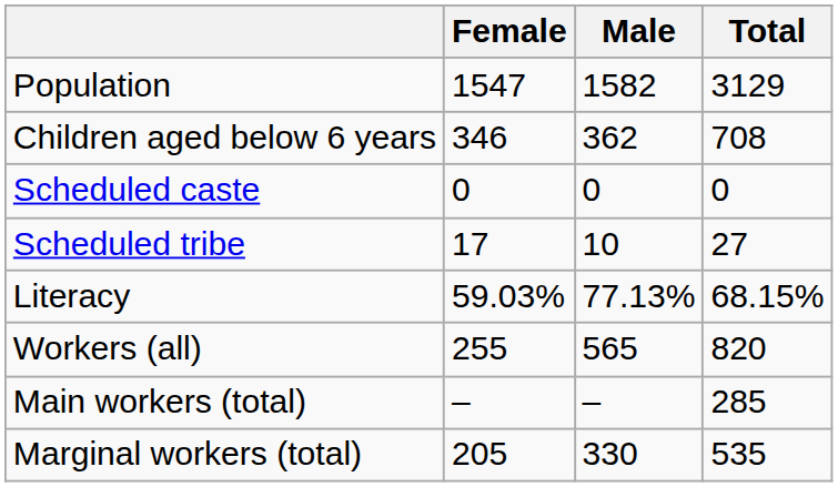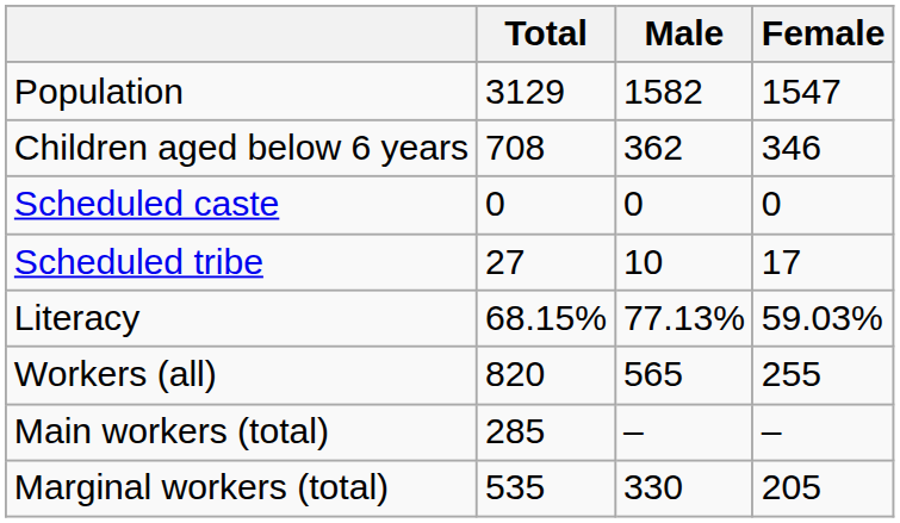columns swapped: Total <-> Female
